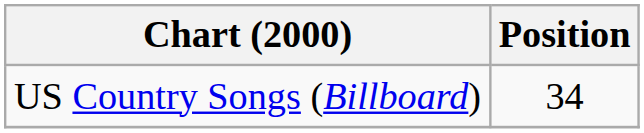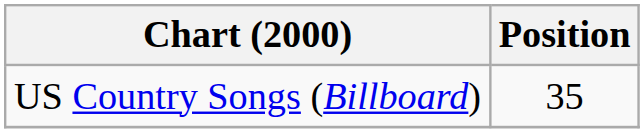US Country Songs (Billboard) | Position: 34 -> 35
